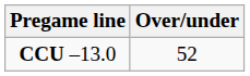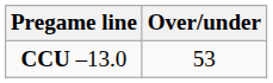CCU –13.0 | Over/under: 52 -> 53
